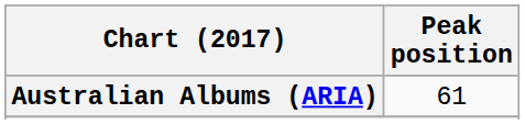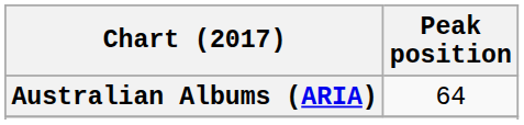Australian Albums (ARIA) | Peak position: 61 -> 64
